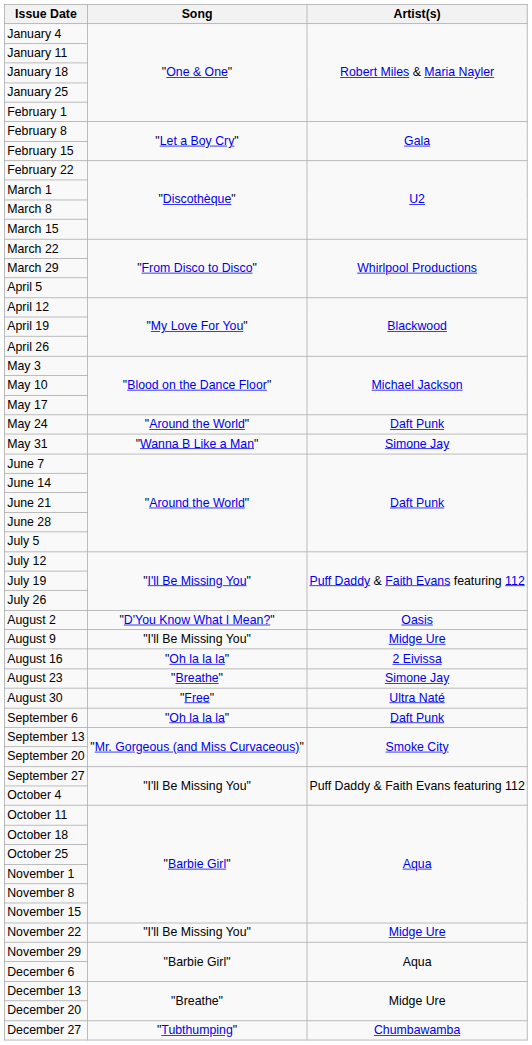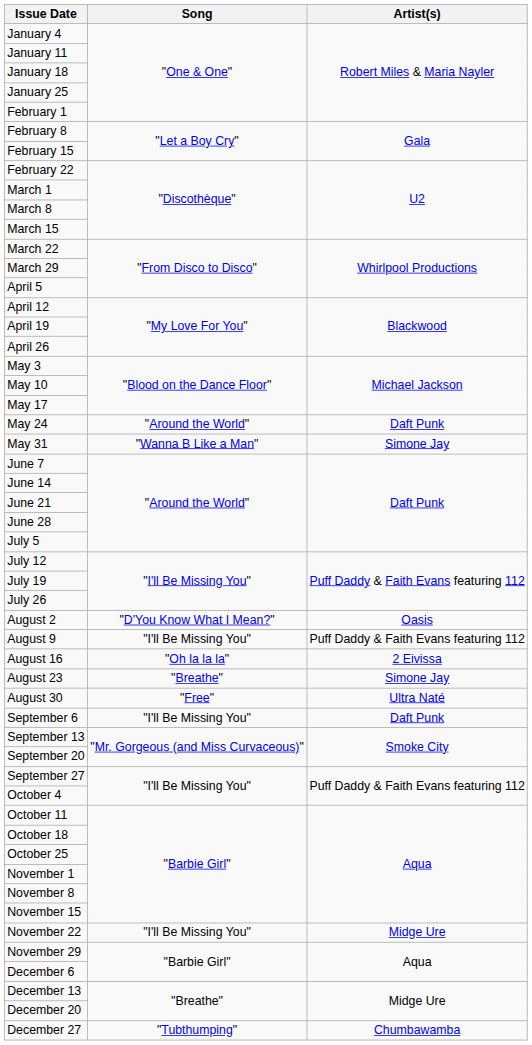August 9 | Artist(s): Midge Ure -> Puff Daddy & Faith Evans featuring 112
September 6 | Song: "Oh la la la" -> "I'll Be Missing You"
